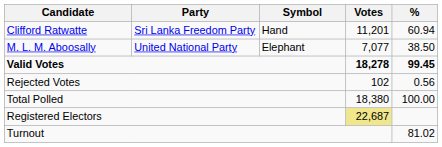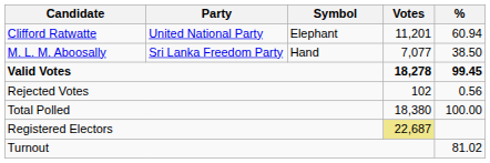Clifford Ratwatte | Party: Sri Lanka Freedom Party -> United National Party
Clifford Ratwatte | Symbol: Hand -> Elephant
M. L. M. Aboosally | Party: United National Party -> Sri Lanka Freedom Party
M. L. M. Aboosally | Symbol: Elephant -> Hand
